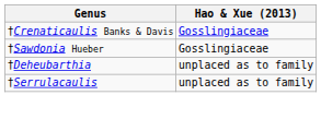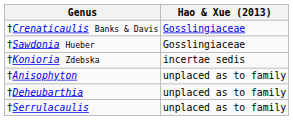+ row: †Konioria Zdebska | incertae sedis
+ row: †Anisophyton | unplaced as to family
